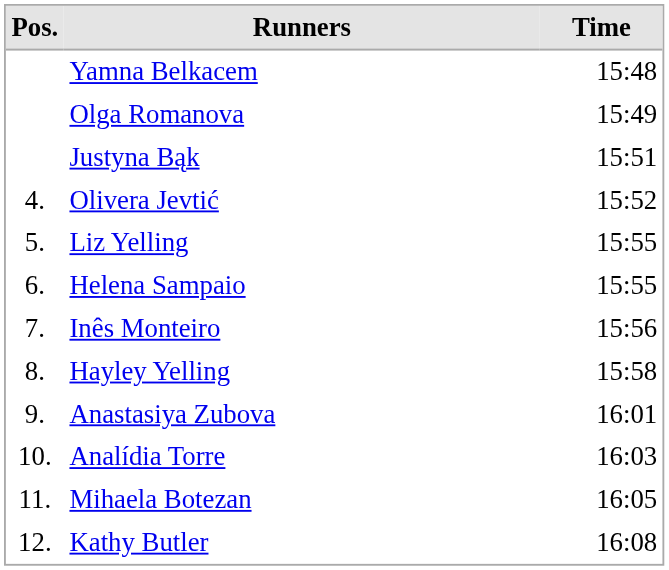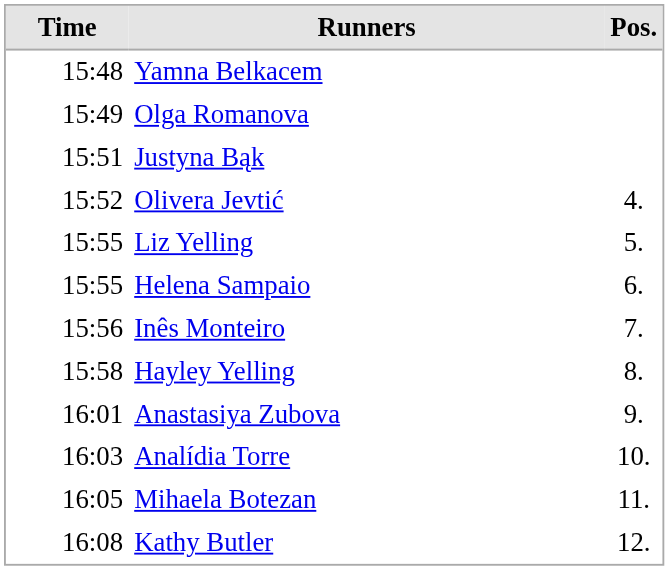columns swapped: Pos. <-> Time
